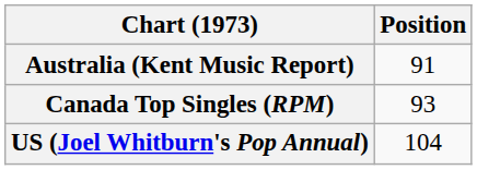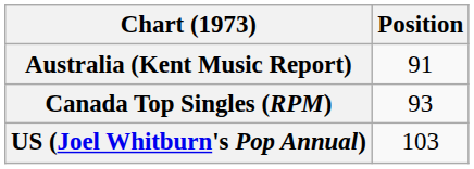US (Joel Whitburn's Pop Annual) | Position: 104 -> 103
